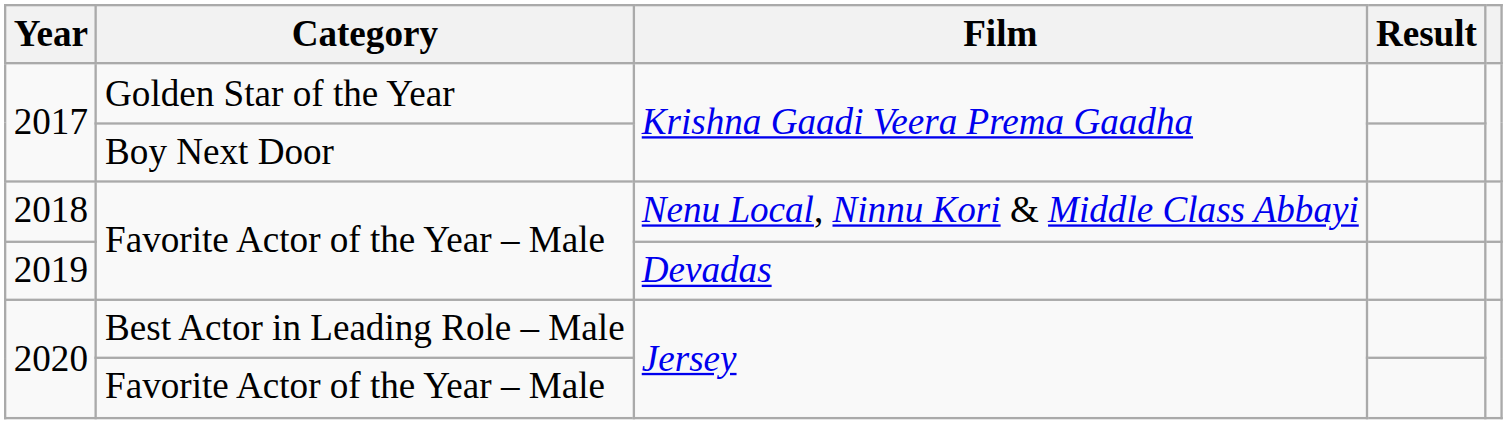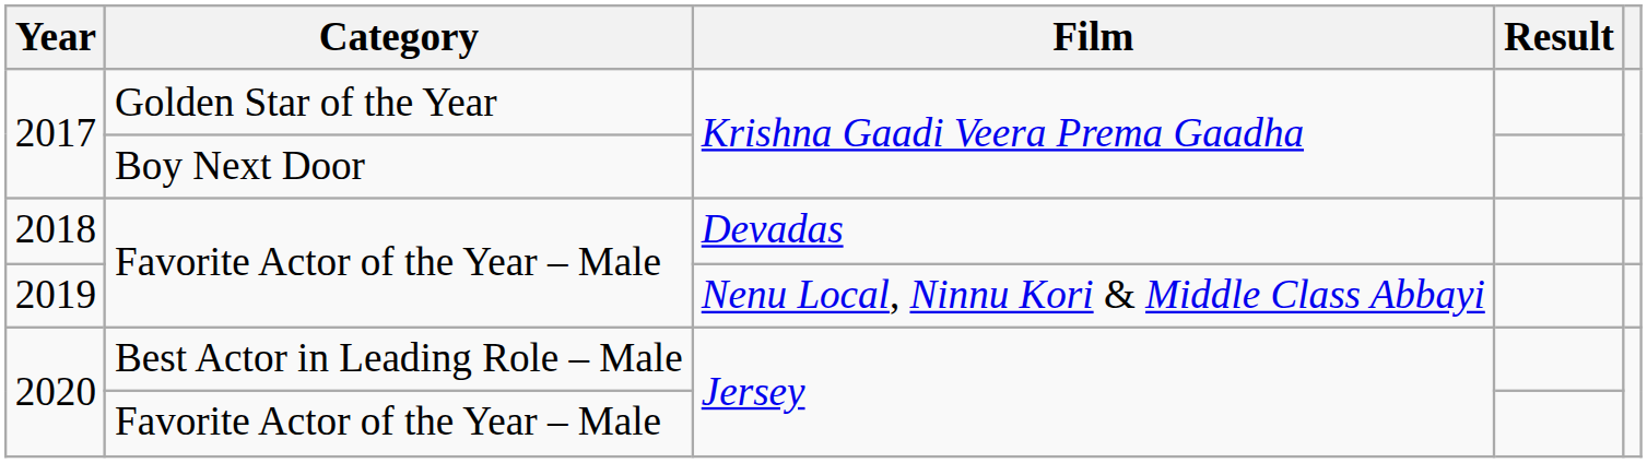2018 | Film: Nenu Local, Ninnu Kori & Middle Class Abbayi -> Devadas
2019 | Film: Devadas -> Nenu Local, Ninnu Kori & Middle Class Abbayi
